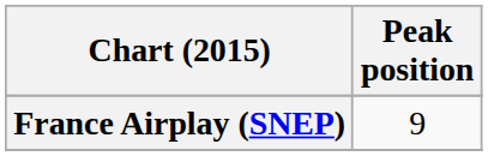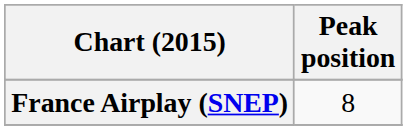France Airplay (SNEP) | Peak position: 9 -> 8
